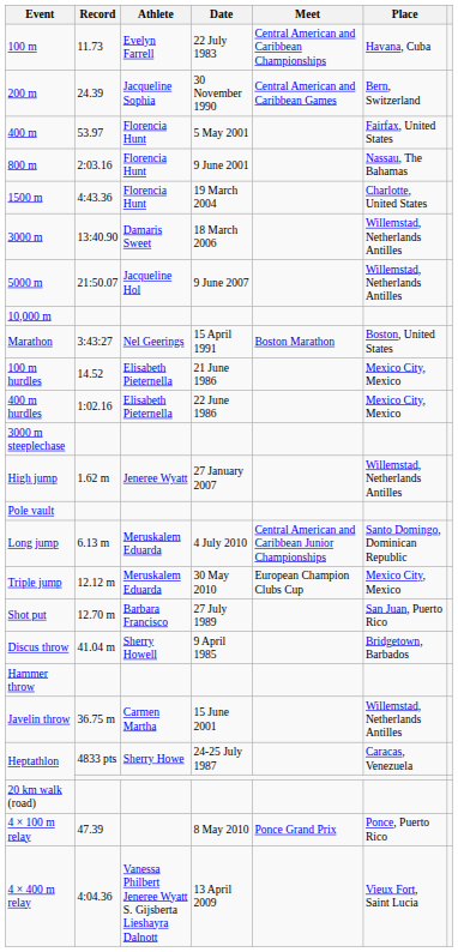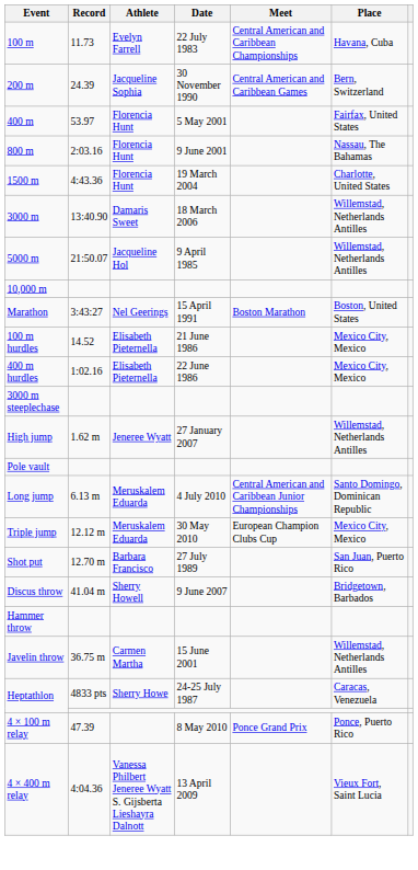5000 m | Date: 9 June 2007 -> 9 April 1985
Discus throw | Date: 9 April 1985 -> 9 June 2007
- row: 20 km walk (road)
